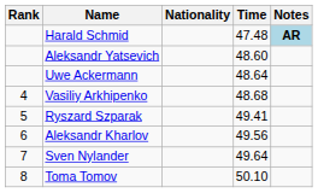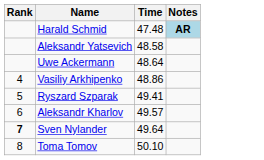- column: Nationality
Aleksandr Yatsevich | Time: 48.60 -> 48.58
Vasiliy Arkhipenko | Time: 48.68 -> 48.86
Aleksandr Kharlov | Time: 49.56 -> 49.57
Sven Nylander | Rank: normal -> bold
